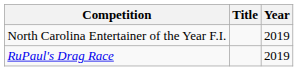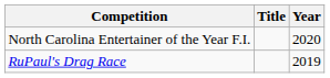North Carolina Entertainer of the Year F.I. | Year: 2019 -> 2020
